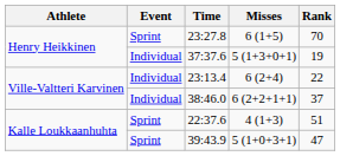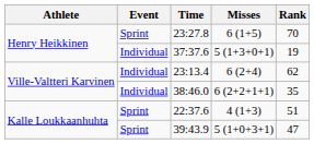23:13.4 | Rank: 22 -> 62
38:46.0 | Rank: 37 -> 35
